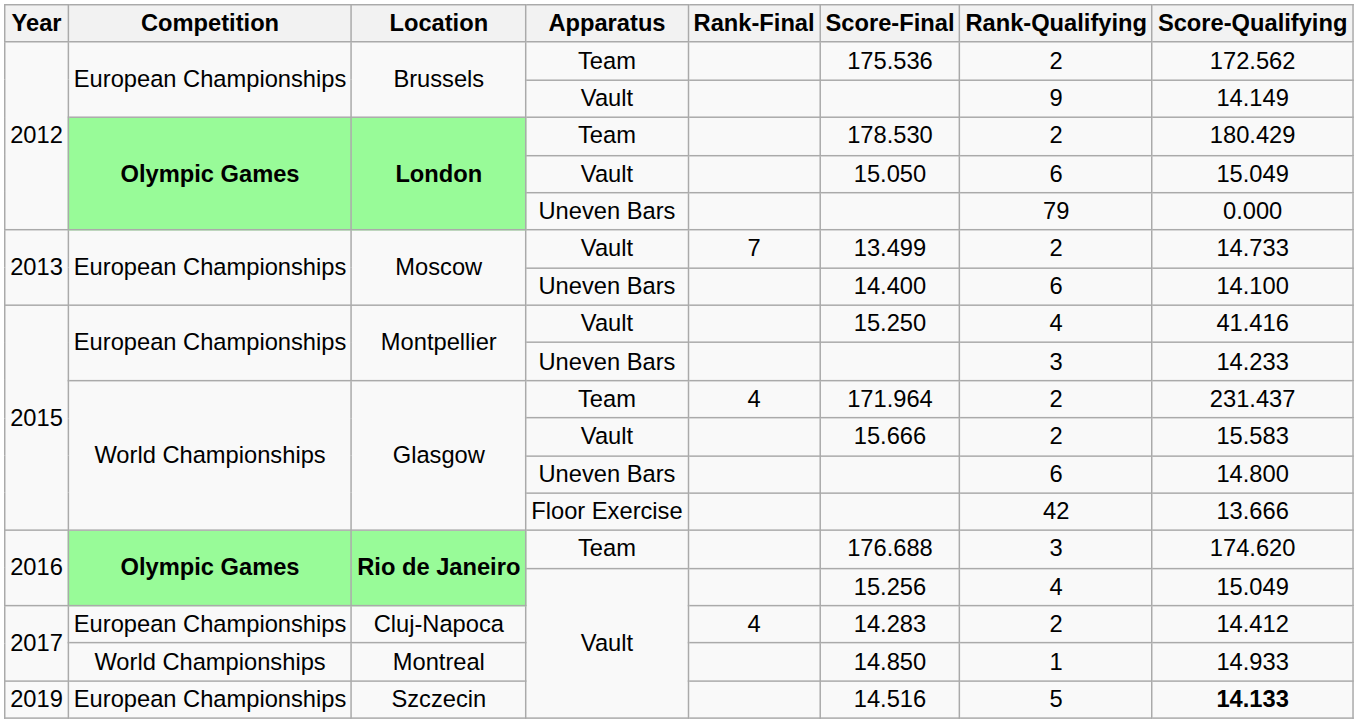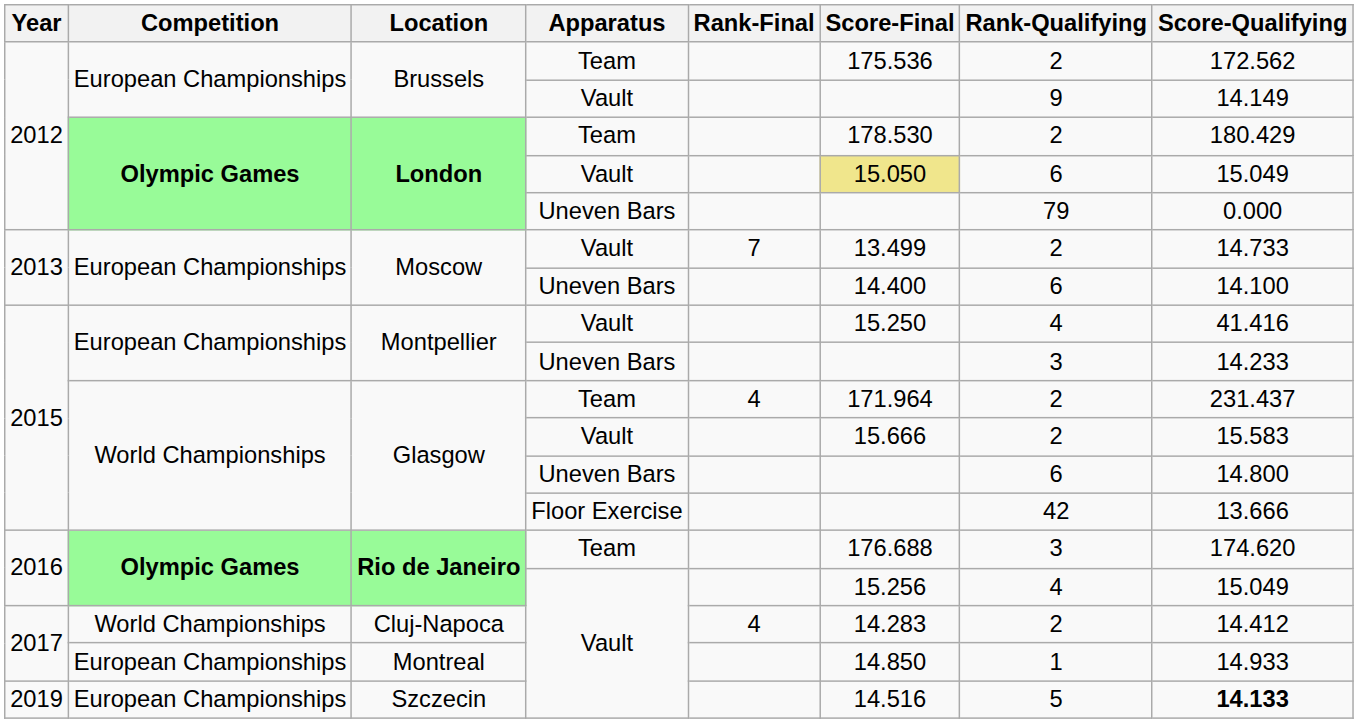London / Vault | Score-Final: no background -> khaki background
Cluj-Napoca | Competition: European Championships -> World Championships
Montreal | Competition: World Championships -> European Championships
